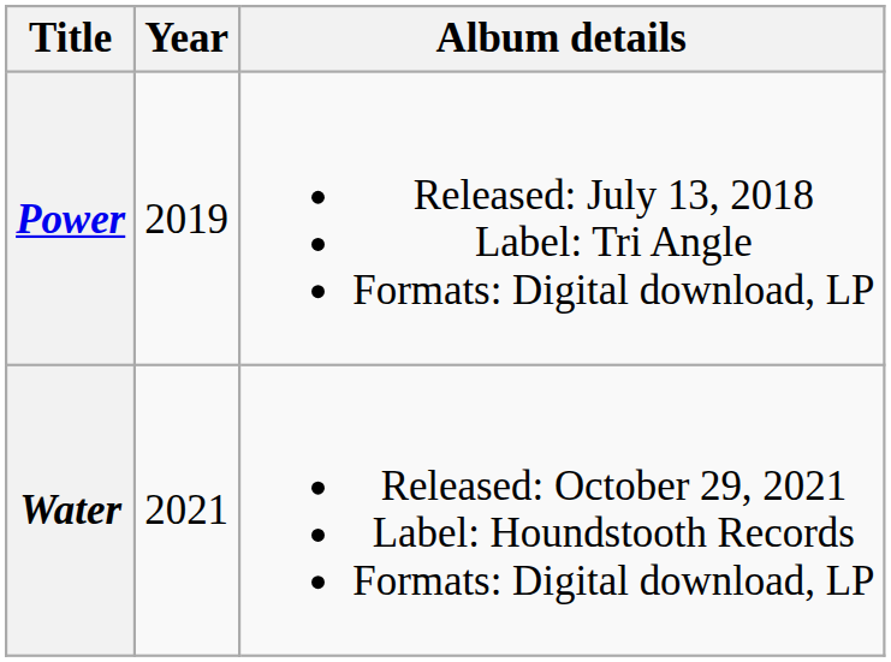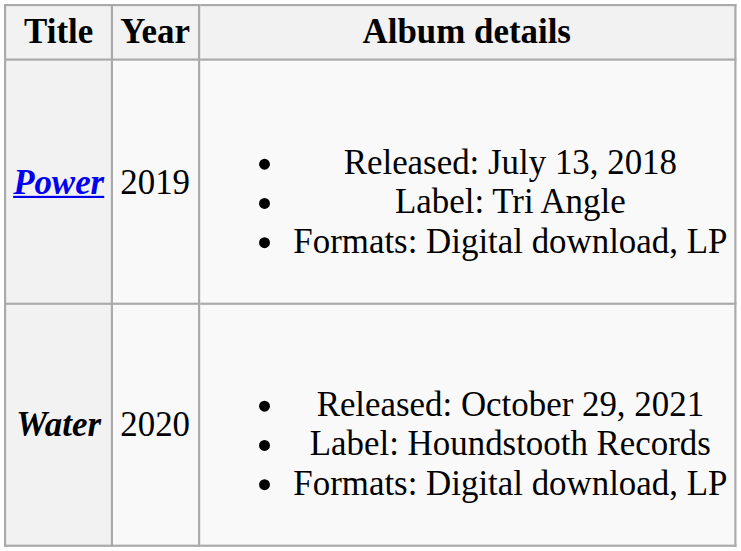Water | Year: 2021 -> 2020
